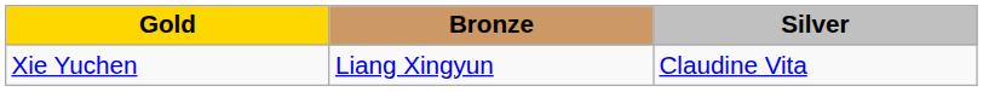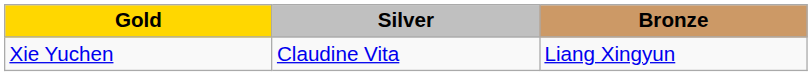columns swapped: Silver <-> Bronze
